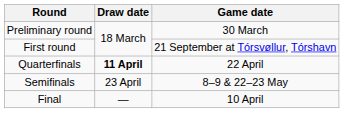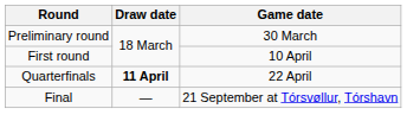First round | Game date: 21 September at Tórsvøllur, Tórshavn -> 10 April
- row: Semifinals | 23 April | 8–9 & 22–23 May
Final | Game date: 10 April -> 21 September at Tórsvøllur, Tórshavn
